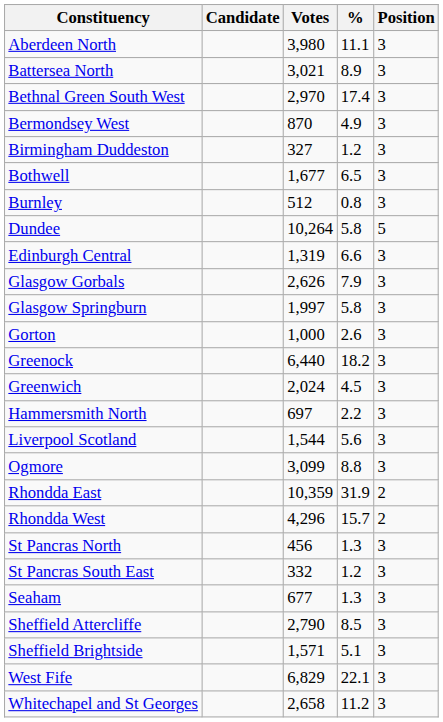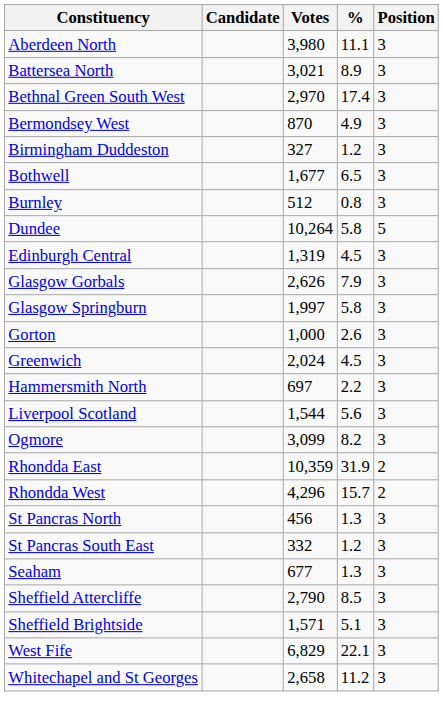Edinburgh Central | %: 6.6 -> 4.5
- row: Greenock | 6,440 | 18.2 | 3
Ogmore | %: 8.8 -> 8.2
